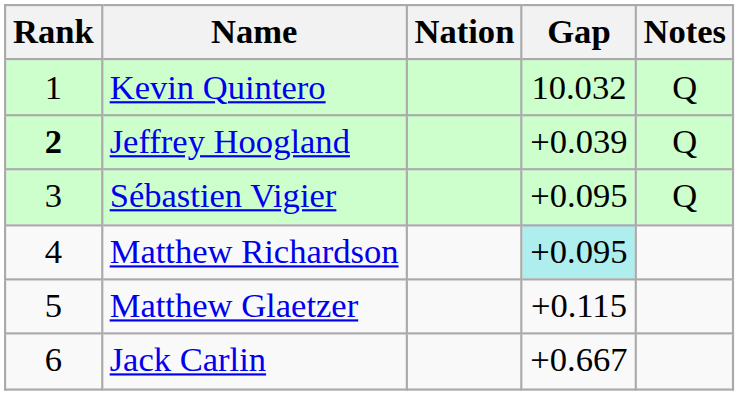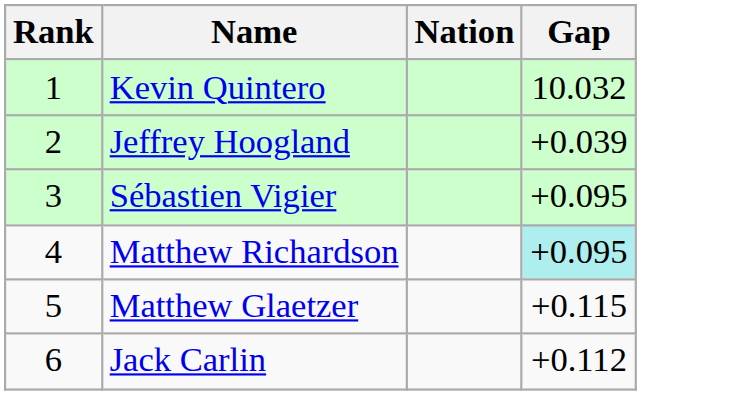- column: Notes | Q | Q | Q
Jeffrey Hoogland | Rank: bold -> normal
Jack Carlin | Gap: +0.667 -> +0.112
